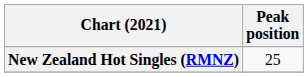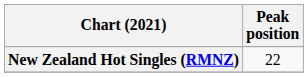New Zealand Hot Singles (RMNZ) | Peak position: 25 -> 22
